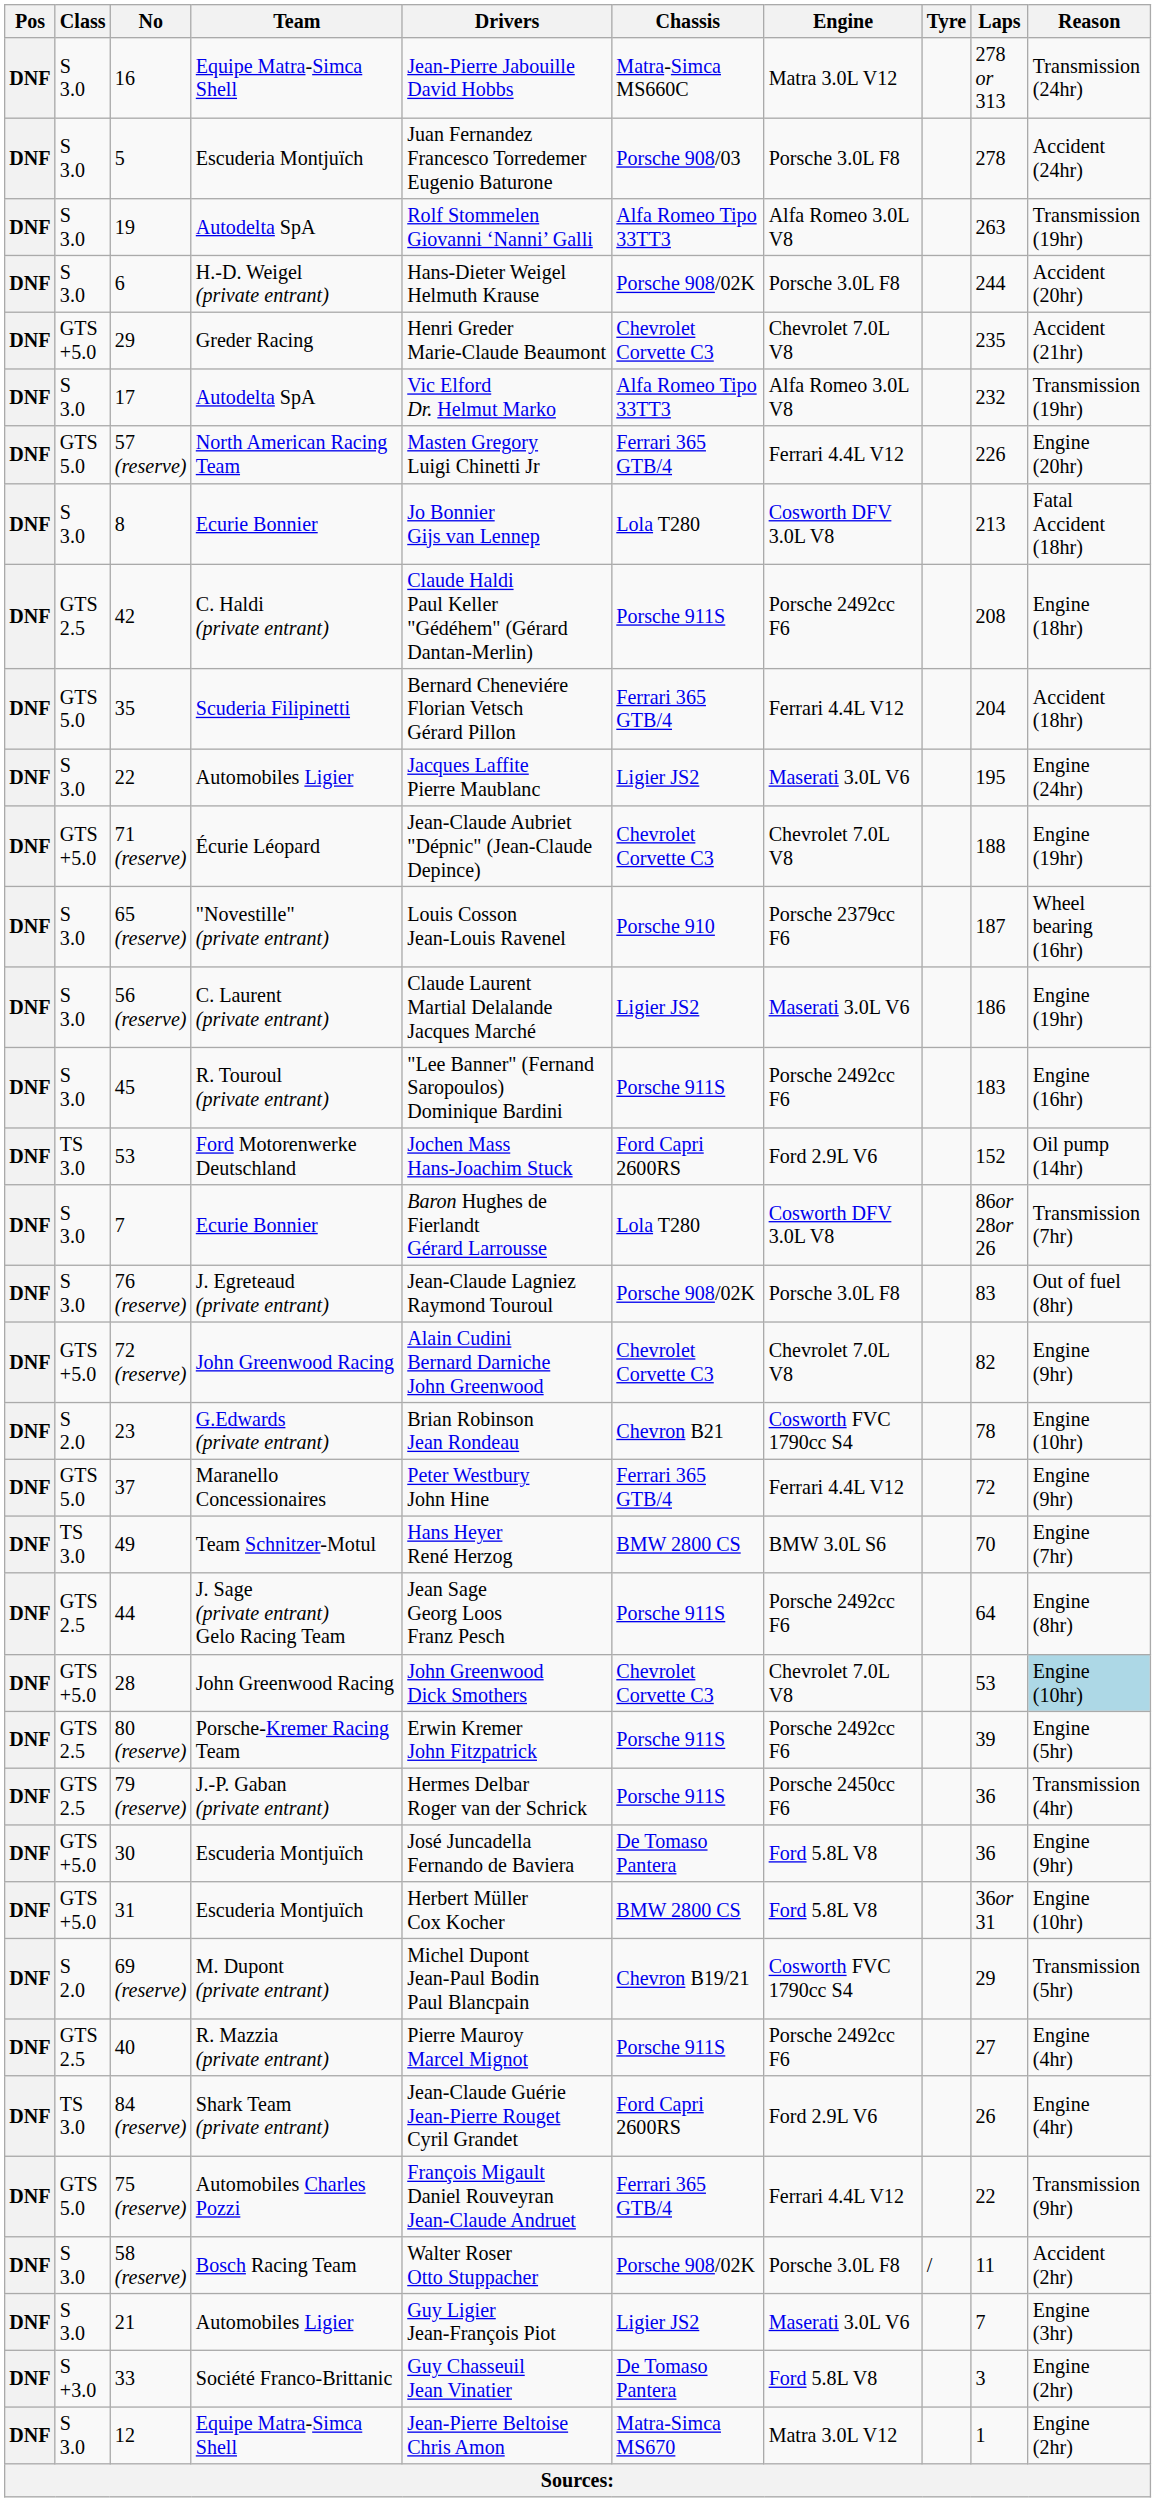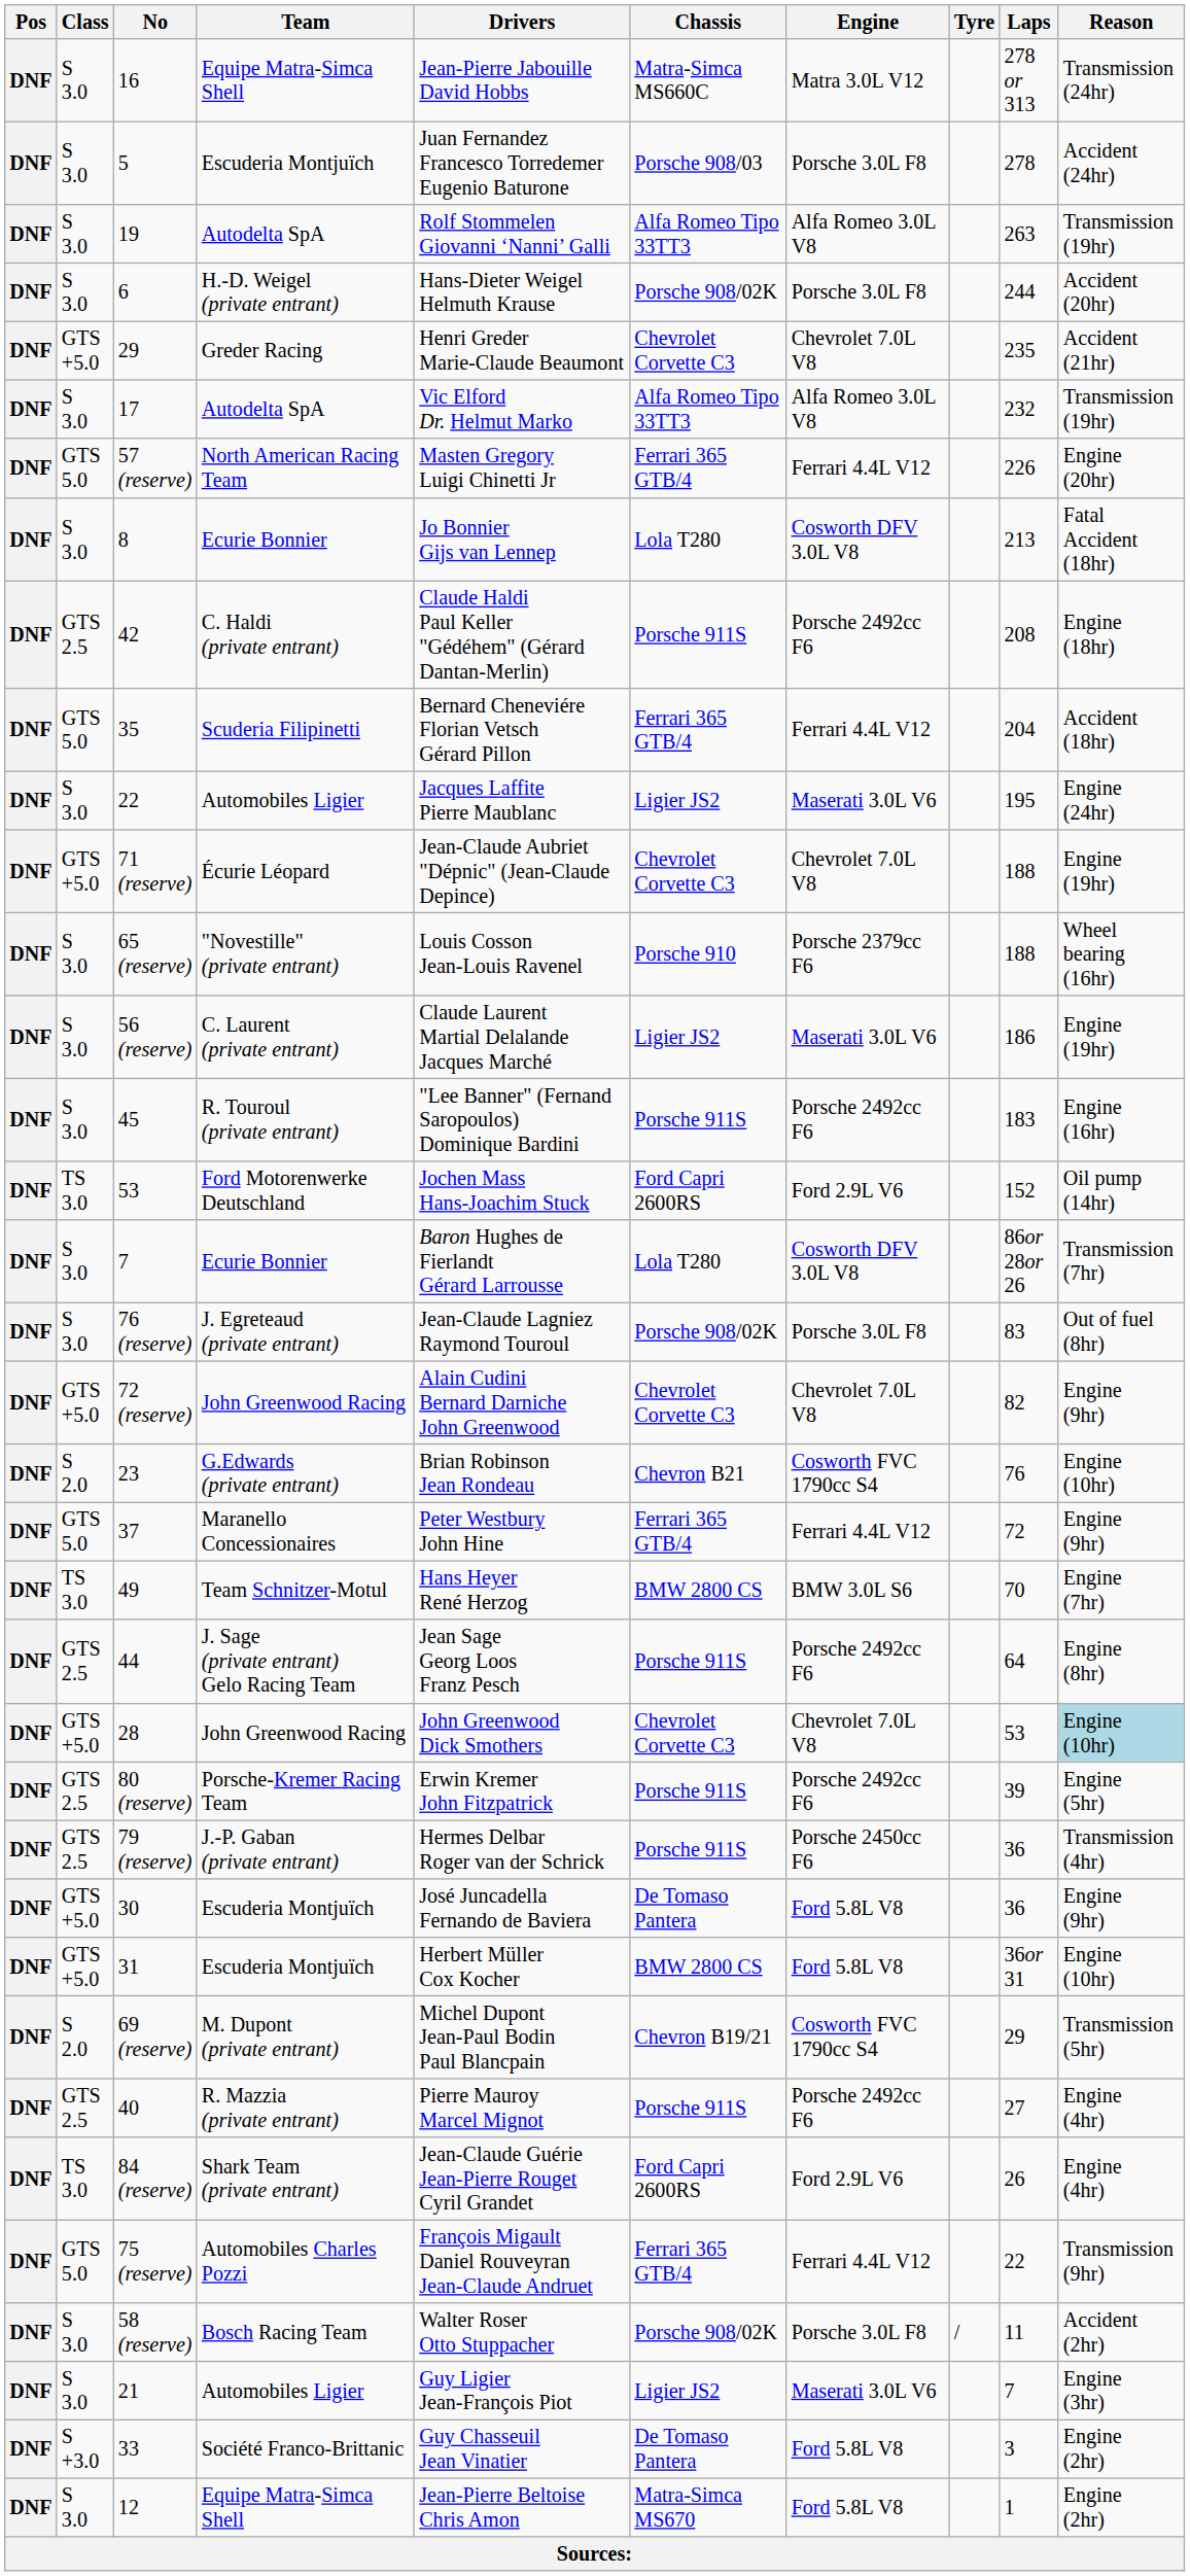65 (reserve) | Laps: 187 -> 188
23 | Laps: 78 -> 76
12 | Engine: Matra 3.0L V12 -> Ford 5.8L V8
